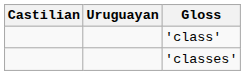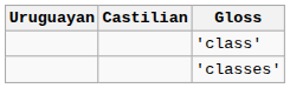columns swapped: Castilian <-> Uruguayan
